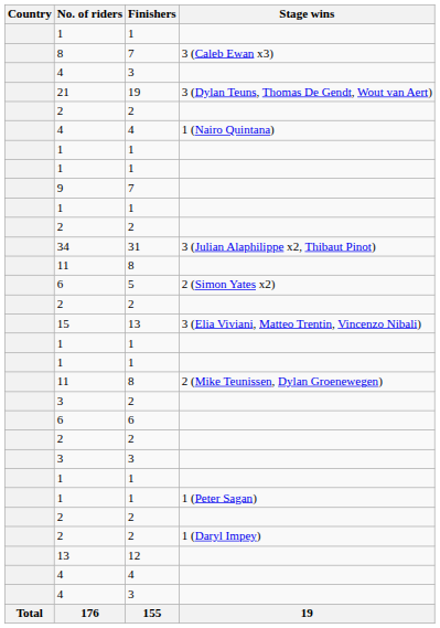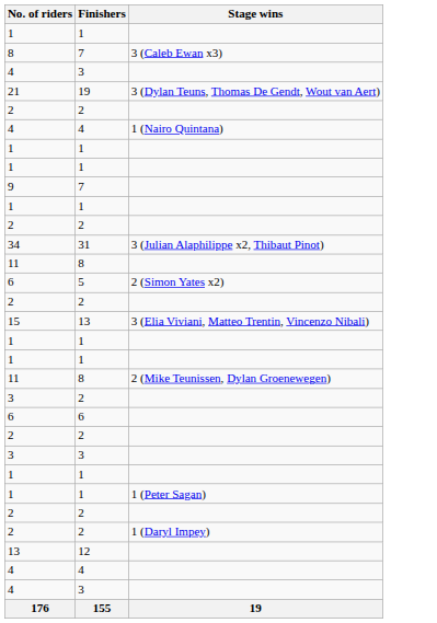- column: Country | Total
